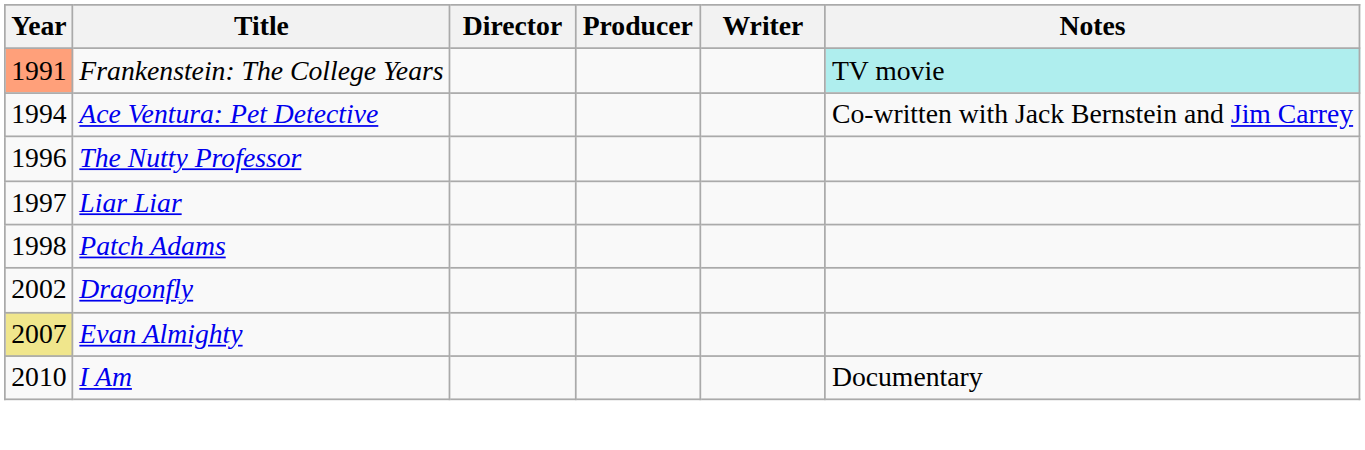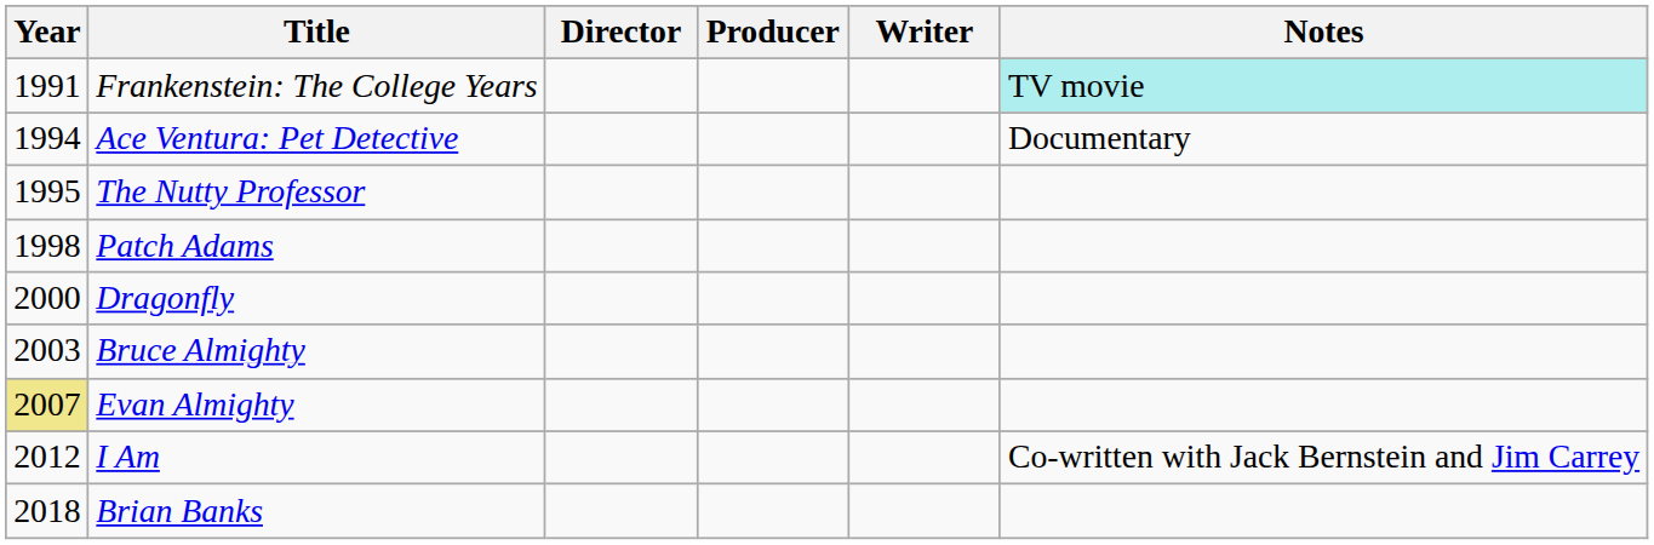Frankenstein: The College Years | Year: lightsalmon background -> no background
Ace Ventura: Pet Detective | Notes: Co-written with Jack Bernstein and Jim Carrey -> Documentary
The Nutty Professor | Year: 1996 -> 1995
- row: 1997 | Liar Liar
Dragonfly | Year: 2002 -> 2000
+ row: 2003 | Bruce Almighty
I Am | Year: 2010 -> 2012
I Am | Notes: Documentary -> Co-written with Jack Bernstein and Jim Carrey
+ row: 2018 | Brian Banks
